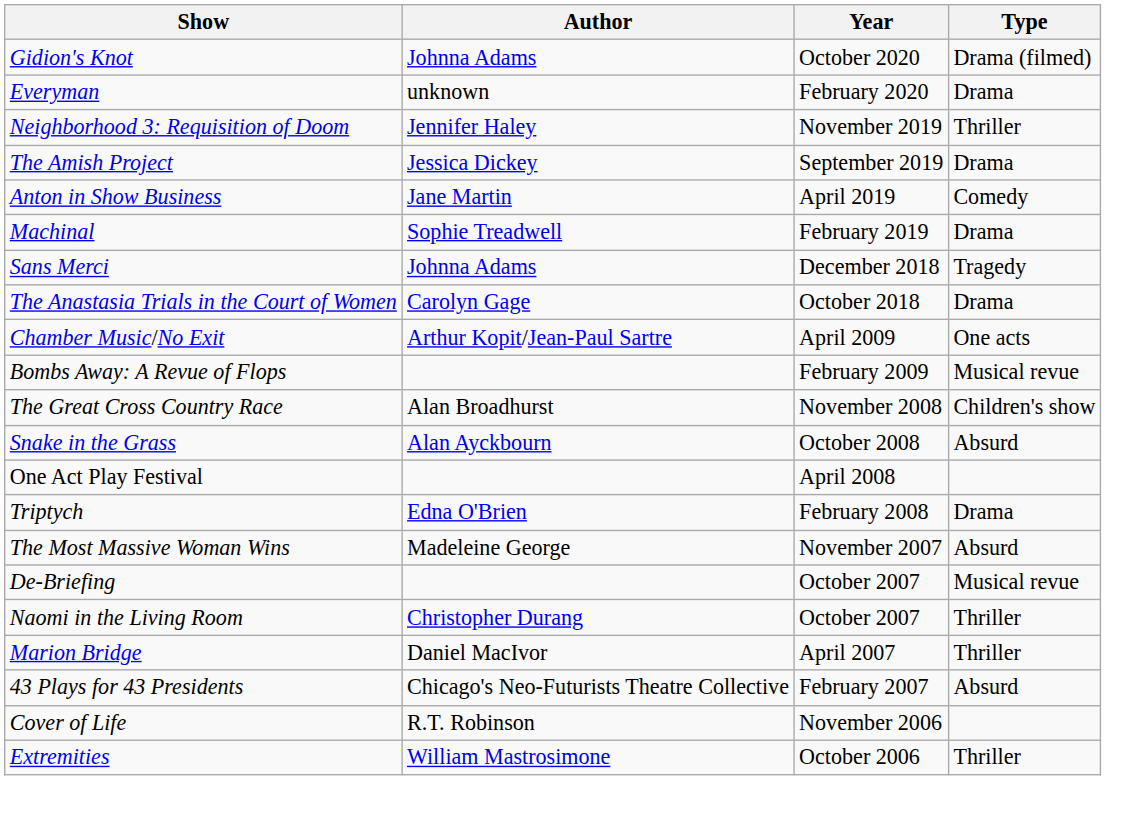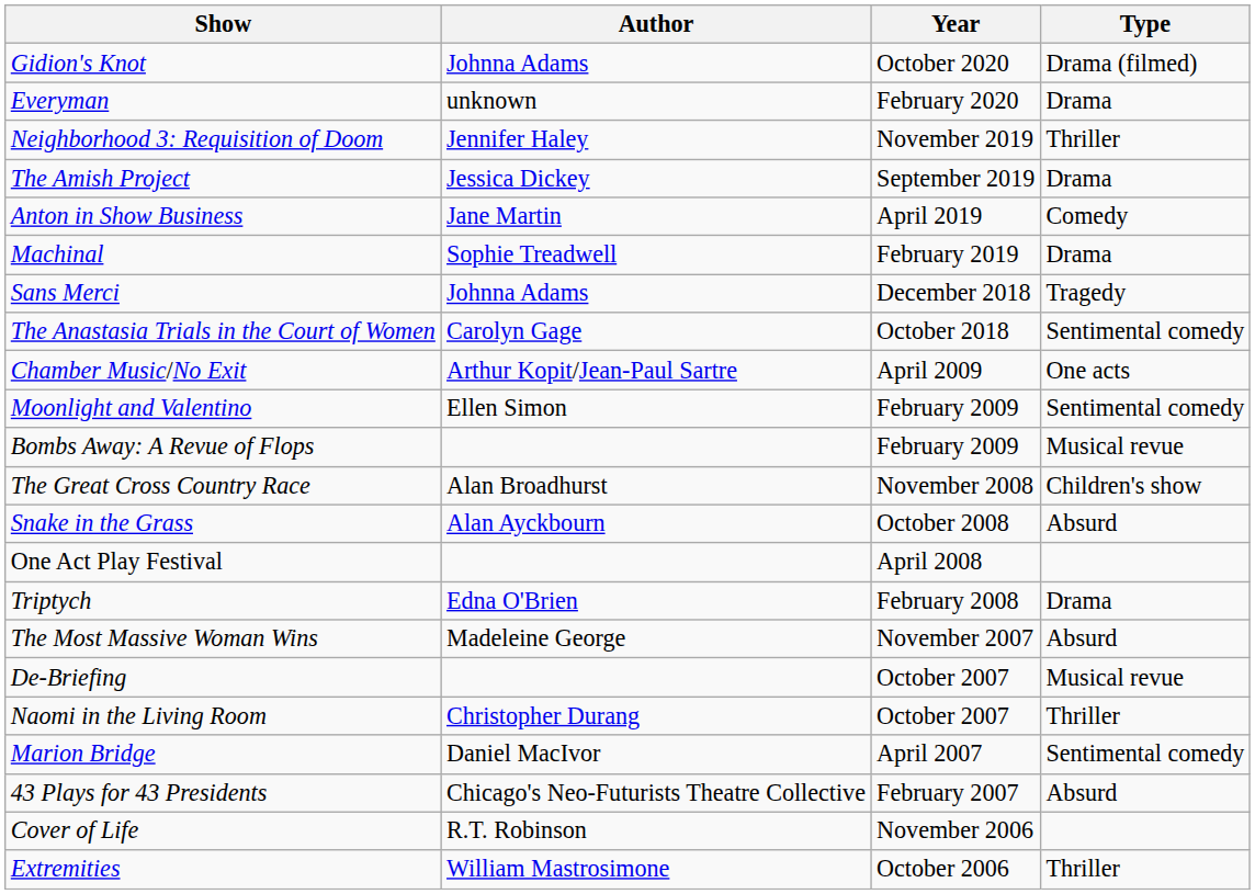The Anastasia Trials in the Court of Women | Type: Drama -> Sentimental comedy
+ row: Moonlight and Valentino | Ellen Simon | February 2009 | Sentimental comedy
Marion Bridge | Type: Thriller -> Sentimental comedy
